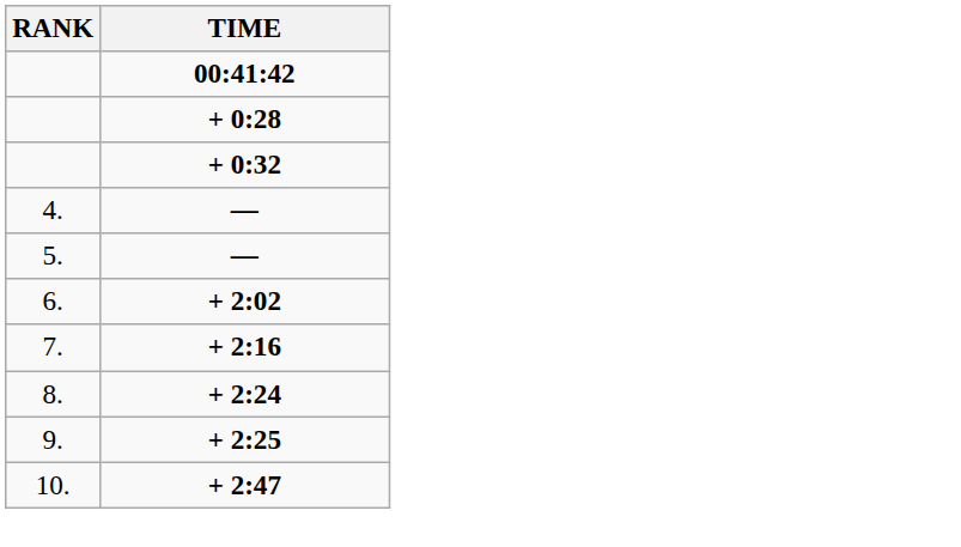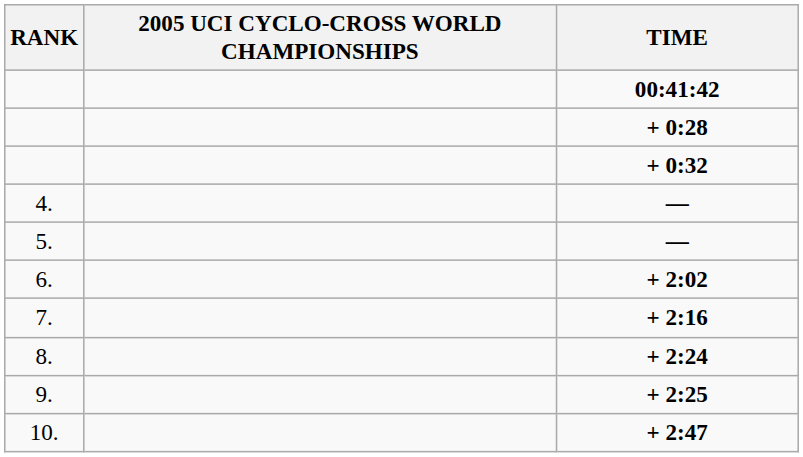+ column: 2005 UCI CYCLO-CROSS WORLD CHAMPIONSHIPS
